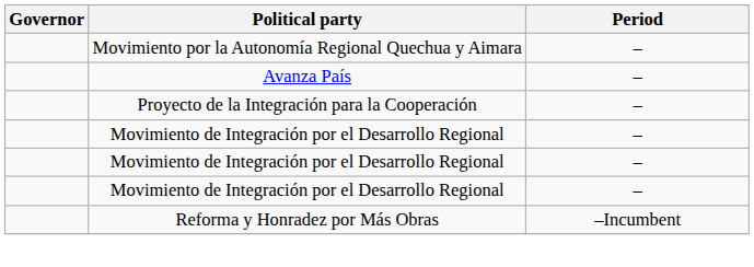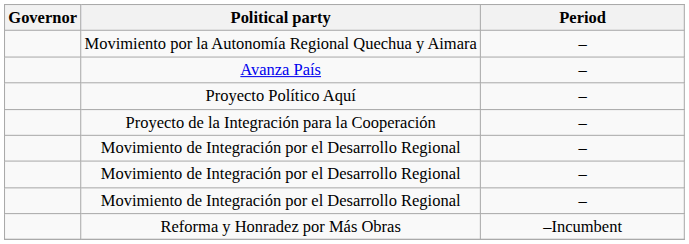+ row: Proyecto Político Aquí | –
